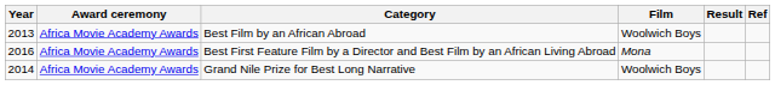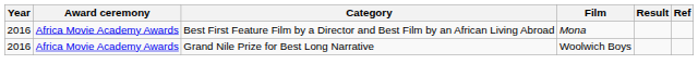- row: 2013 | Africa Movie Academy Awards | Best Film by an African Abroad | Woolwich Boys
Grand Nile Prize for Best Long Narrative | Year: 2014 -> 2016
